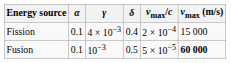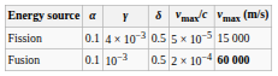Fission | δ: 0.4 -> 0.5
Fission | vmax/c: 2 × 10−4 -> 5 × 10−5
Fusion | vmax/c: 5 × 10−5 -> 2 × 10−4
